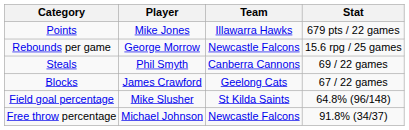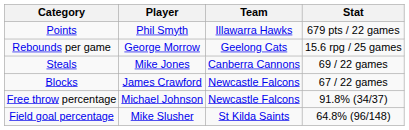Points | Player: Mike Jones -> Phil Smyth
Rebounds per game | Team: Newcastle Falcons -> Geelong Cats
Steals | Player: Phil Smyth -> Mike Jones
Blocks | Team: Geelong Cats -> Newcastle Falcons
rows swapped: Field goal percentage <-> Free throw percentage
